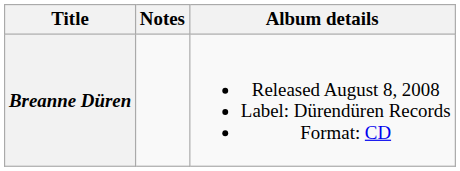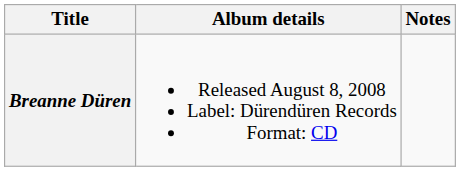columns swapped: Album details <-> Notes
